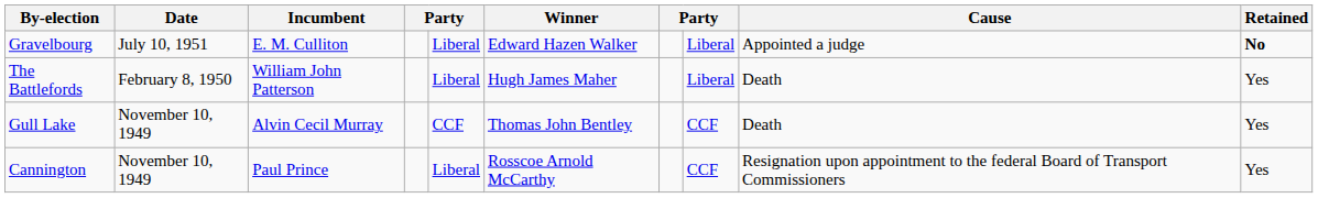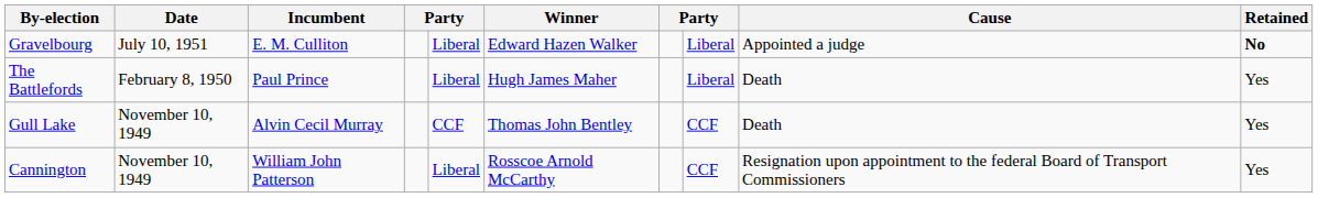The Battlefords | Incumbent: William John Patterson -> Paul Prince
Cannington | Incumbent: Paul Prince -> William John Patterson
